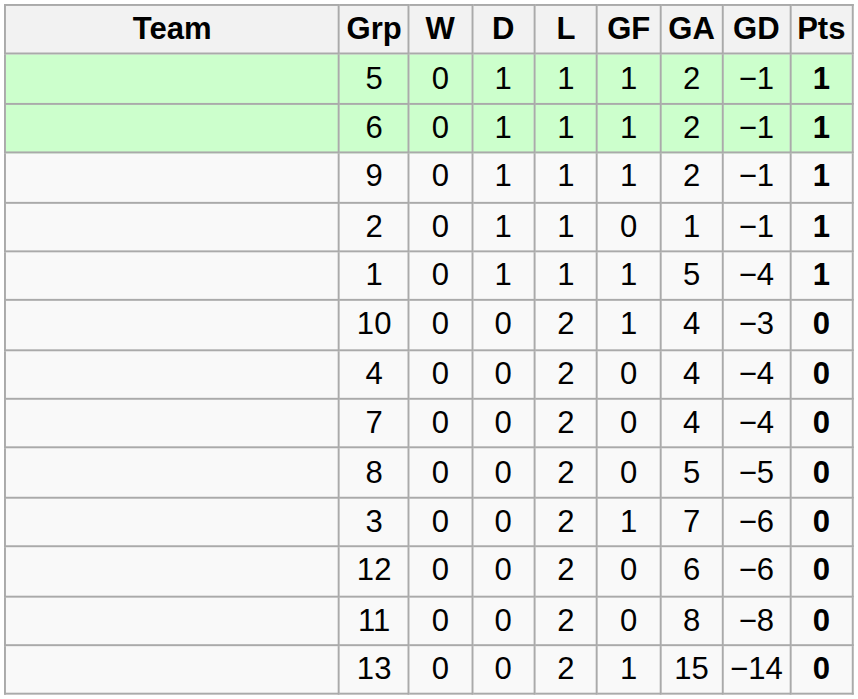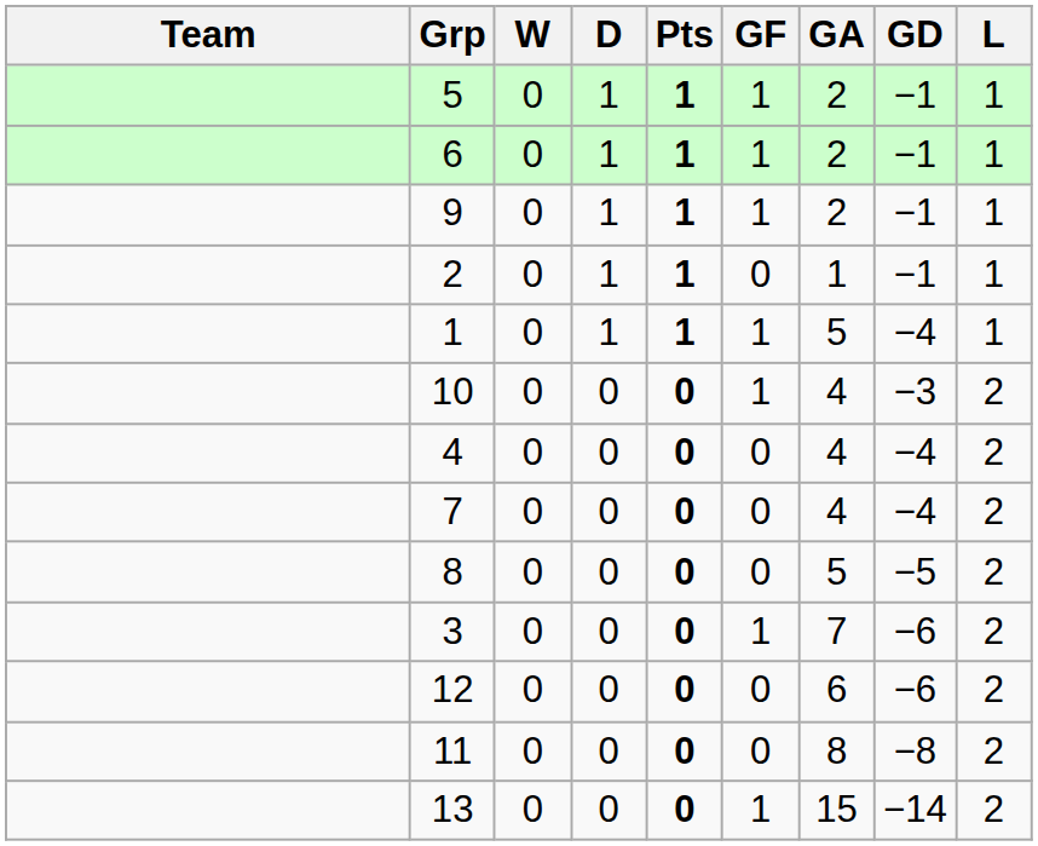columns swapped: L <-> Pts
